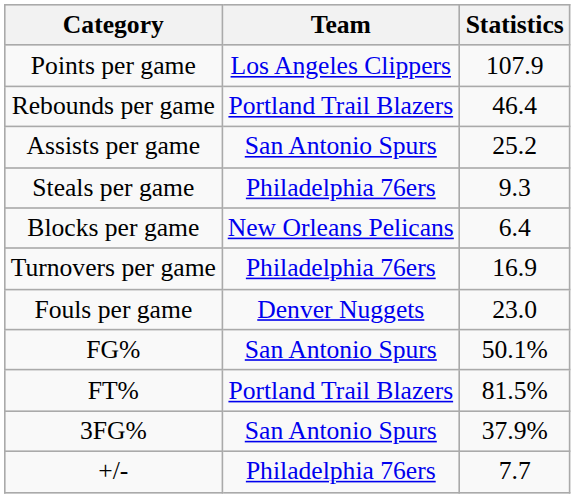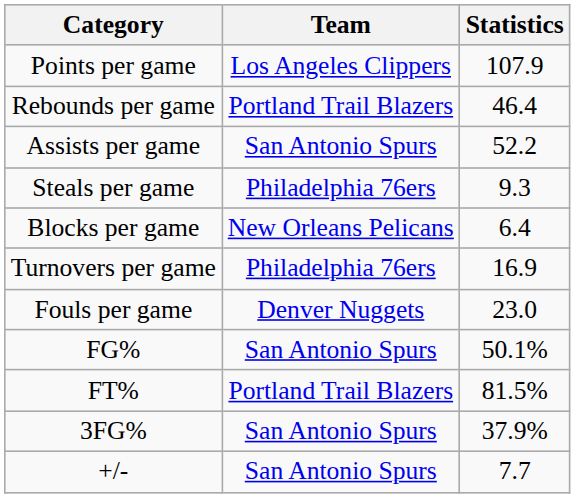Assists per game | Statistics: 25.2 -> 52.2
+/- | Team: Philadelphia 76ers -> San Antonio Spurs
